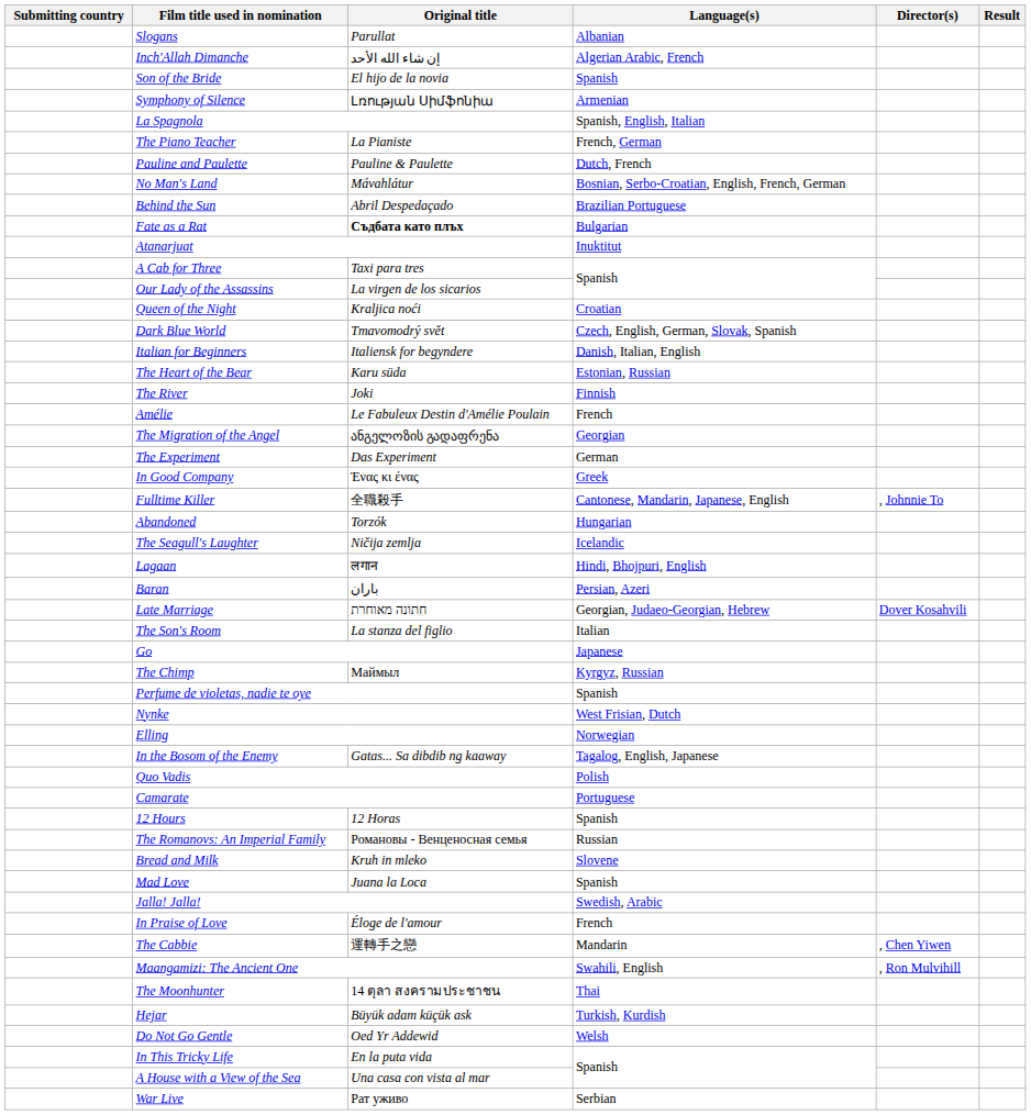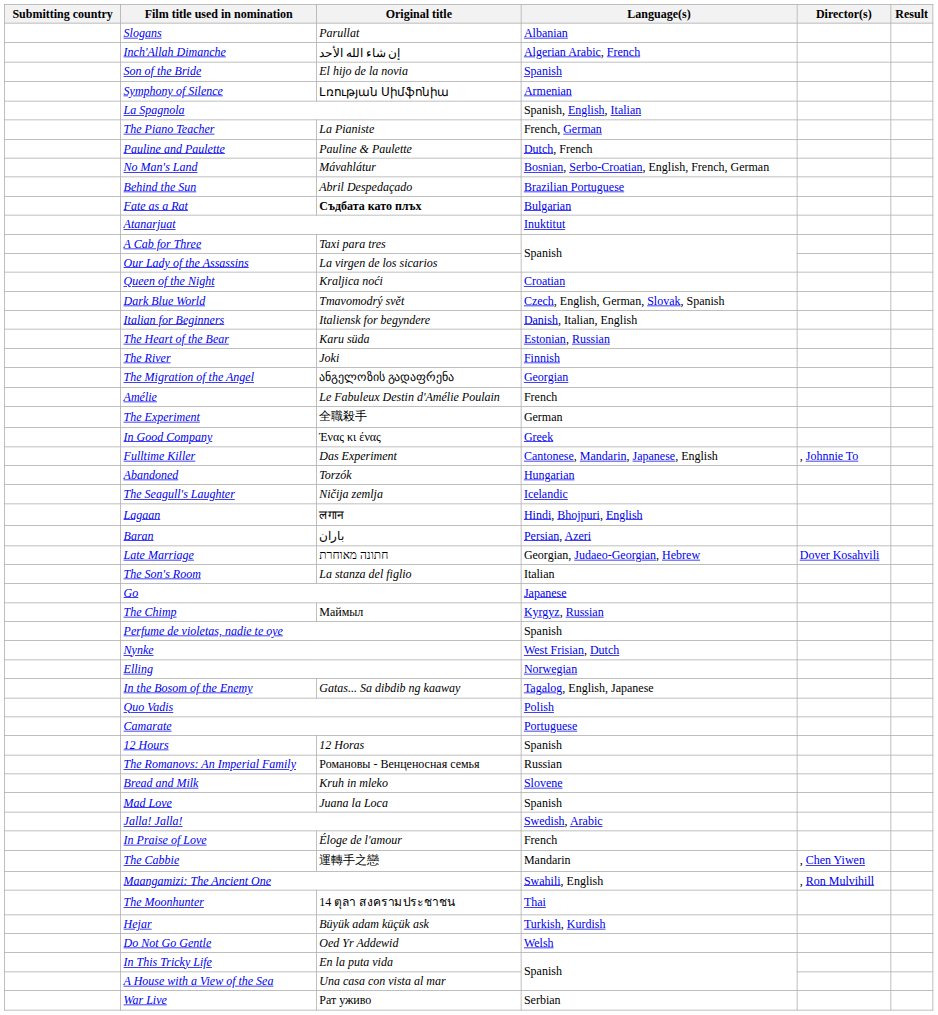rows swapped: Amélie <-> The Migration of the Angel
The Experiment | Original title: Das Experiment -> 全職殺手
Fulltime Killer | Original title: 全職殺手 -> Das Experiment
